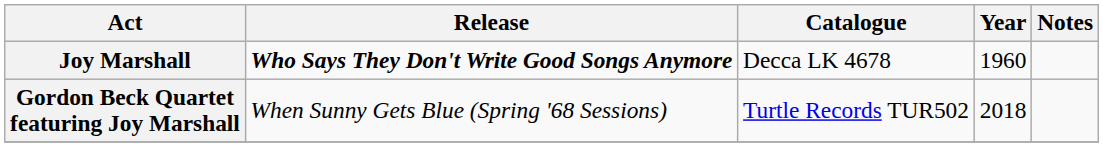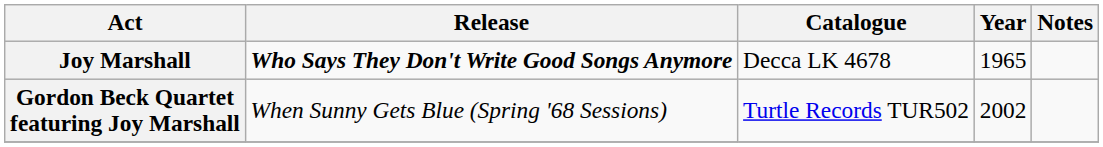Joy Marshall | Year: 1960 -> 1965
Gordon Beck Quartet featuring Joy Marshall | Year: 2018 -> 2002
